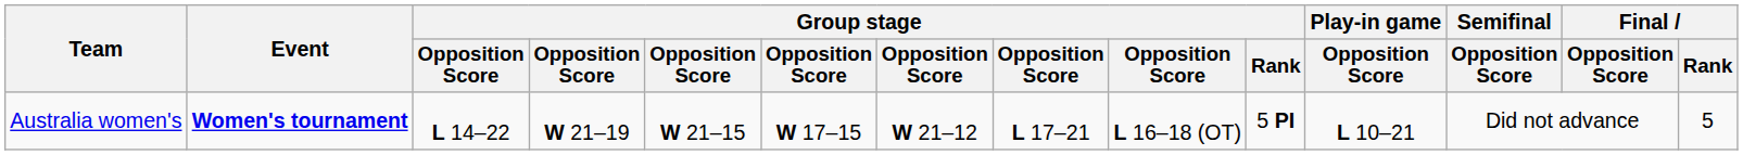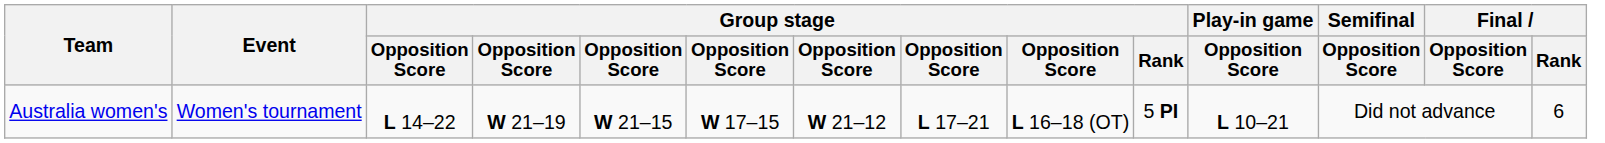Australia women's | Event: bold -> normal
Australia women's | Final / Rank: 5 -> 6
